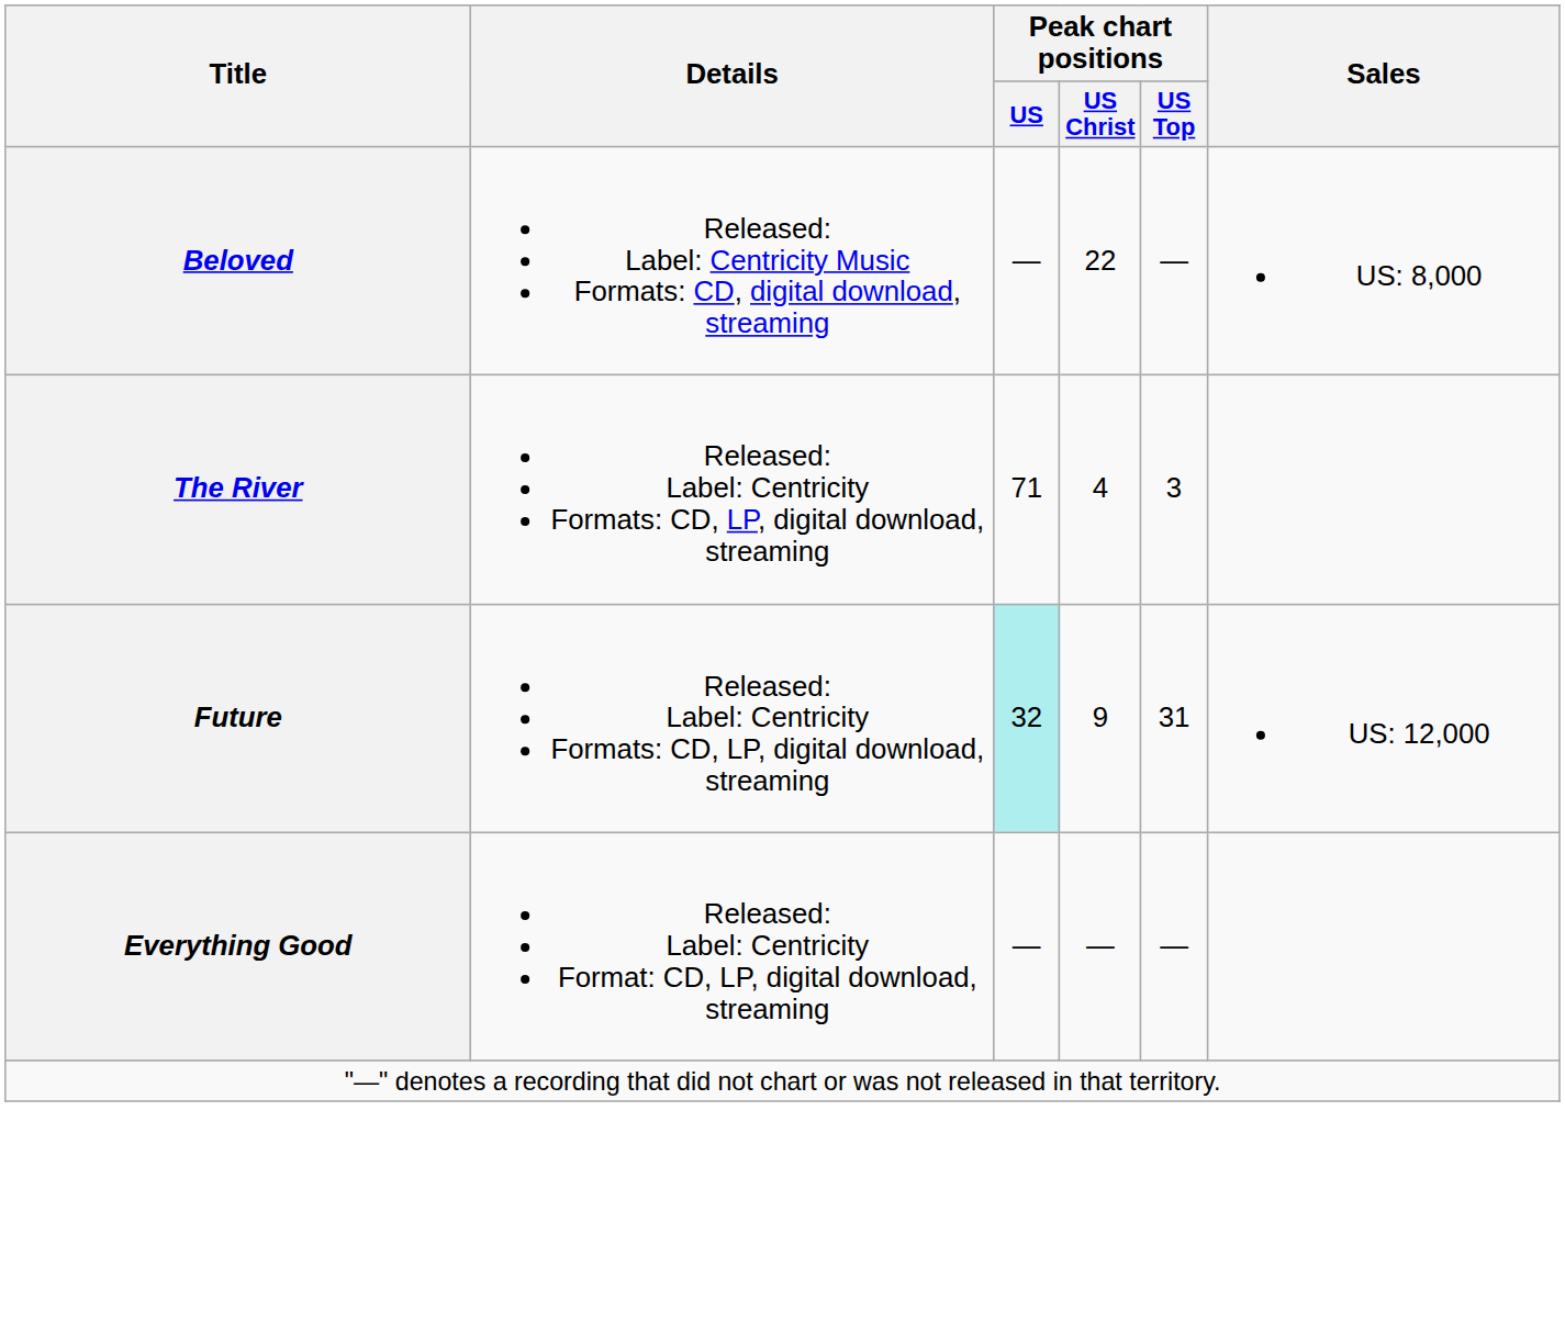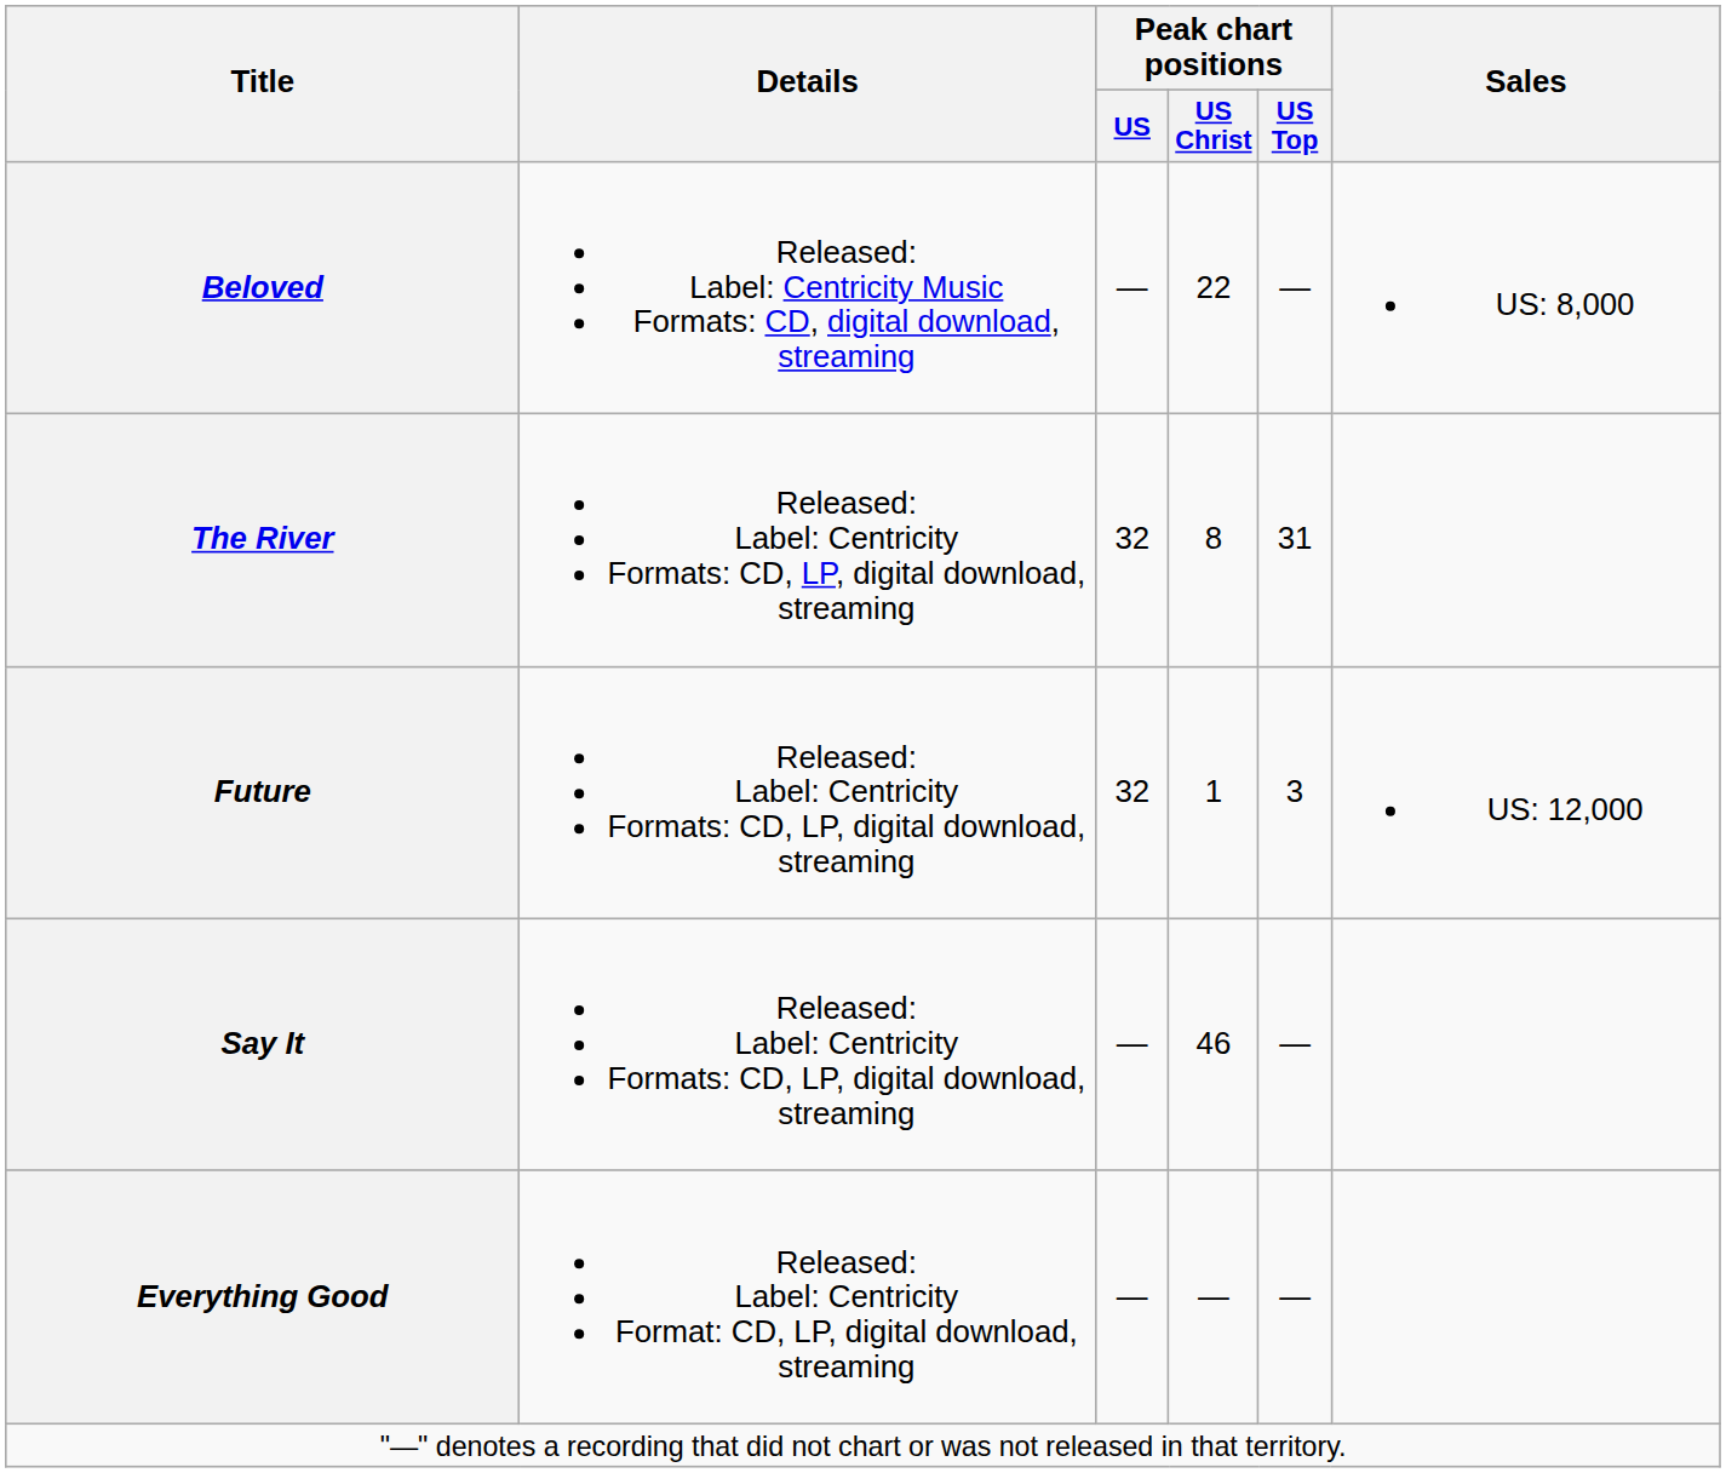The River | Peak chart positions / US: 71 -> 32
The River | Peak chart positions / US Christ: 4 -> 8
The River | Peak chart positions / US Top: 3 -> 31
Future | Peak chart positions / US: paleturquoise background -> no background
Future | Peak chart positions / US Christ: 9 -> 1
Future | Peak chart positions / US Top: 31 -> 3
+ row: Say It | Released: Label: Centricity Formats: CD, LP, digital download, streaming | — | 46 | —
